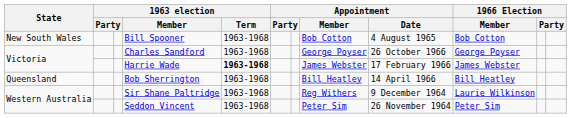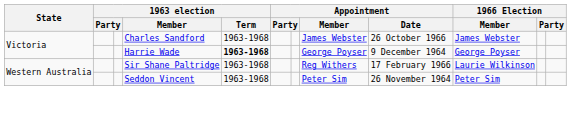- row: New South Wales | Bill Spooner | 1963-1968 | Bob Cotton | 4 August 1965 | Bob Cotton
Charles Sandford | Appointment / Member: George Poyser -> James Webster
Charles Sandford | 1966 Election / Member: George Poyser -> James Webster
Harrie Wade | Appointment / Member: James Webster -> George Poyser
Harrie Wade | Appointment / Date: 17 February 1966 -> 9 December 1964
Harrie Wade | 1966 Election / Member: James Webster -> George Poyser
- row: Queensland | Bob Sherrington | 1963-1968 | Bill Heatley | 14 April 1966 | Bill Heatley
Sir Shane Paltridge | Appointment / Date: 9 December 1964 -> 17 February 1966
